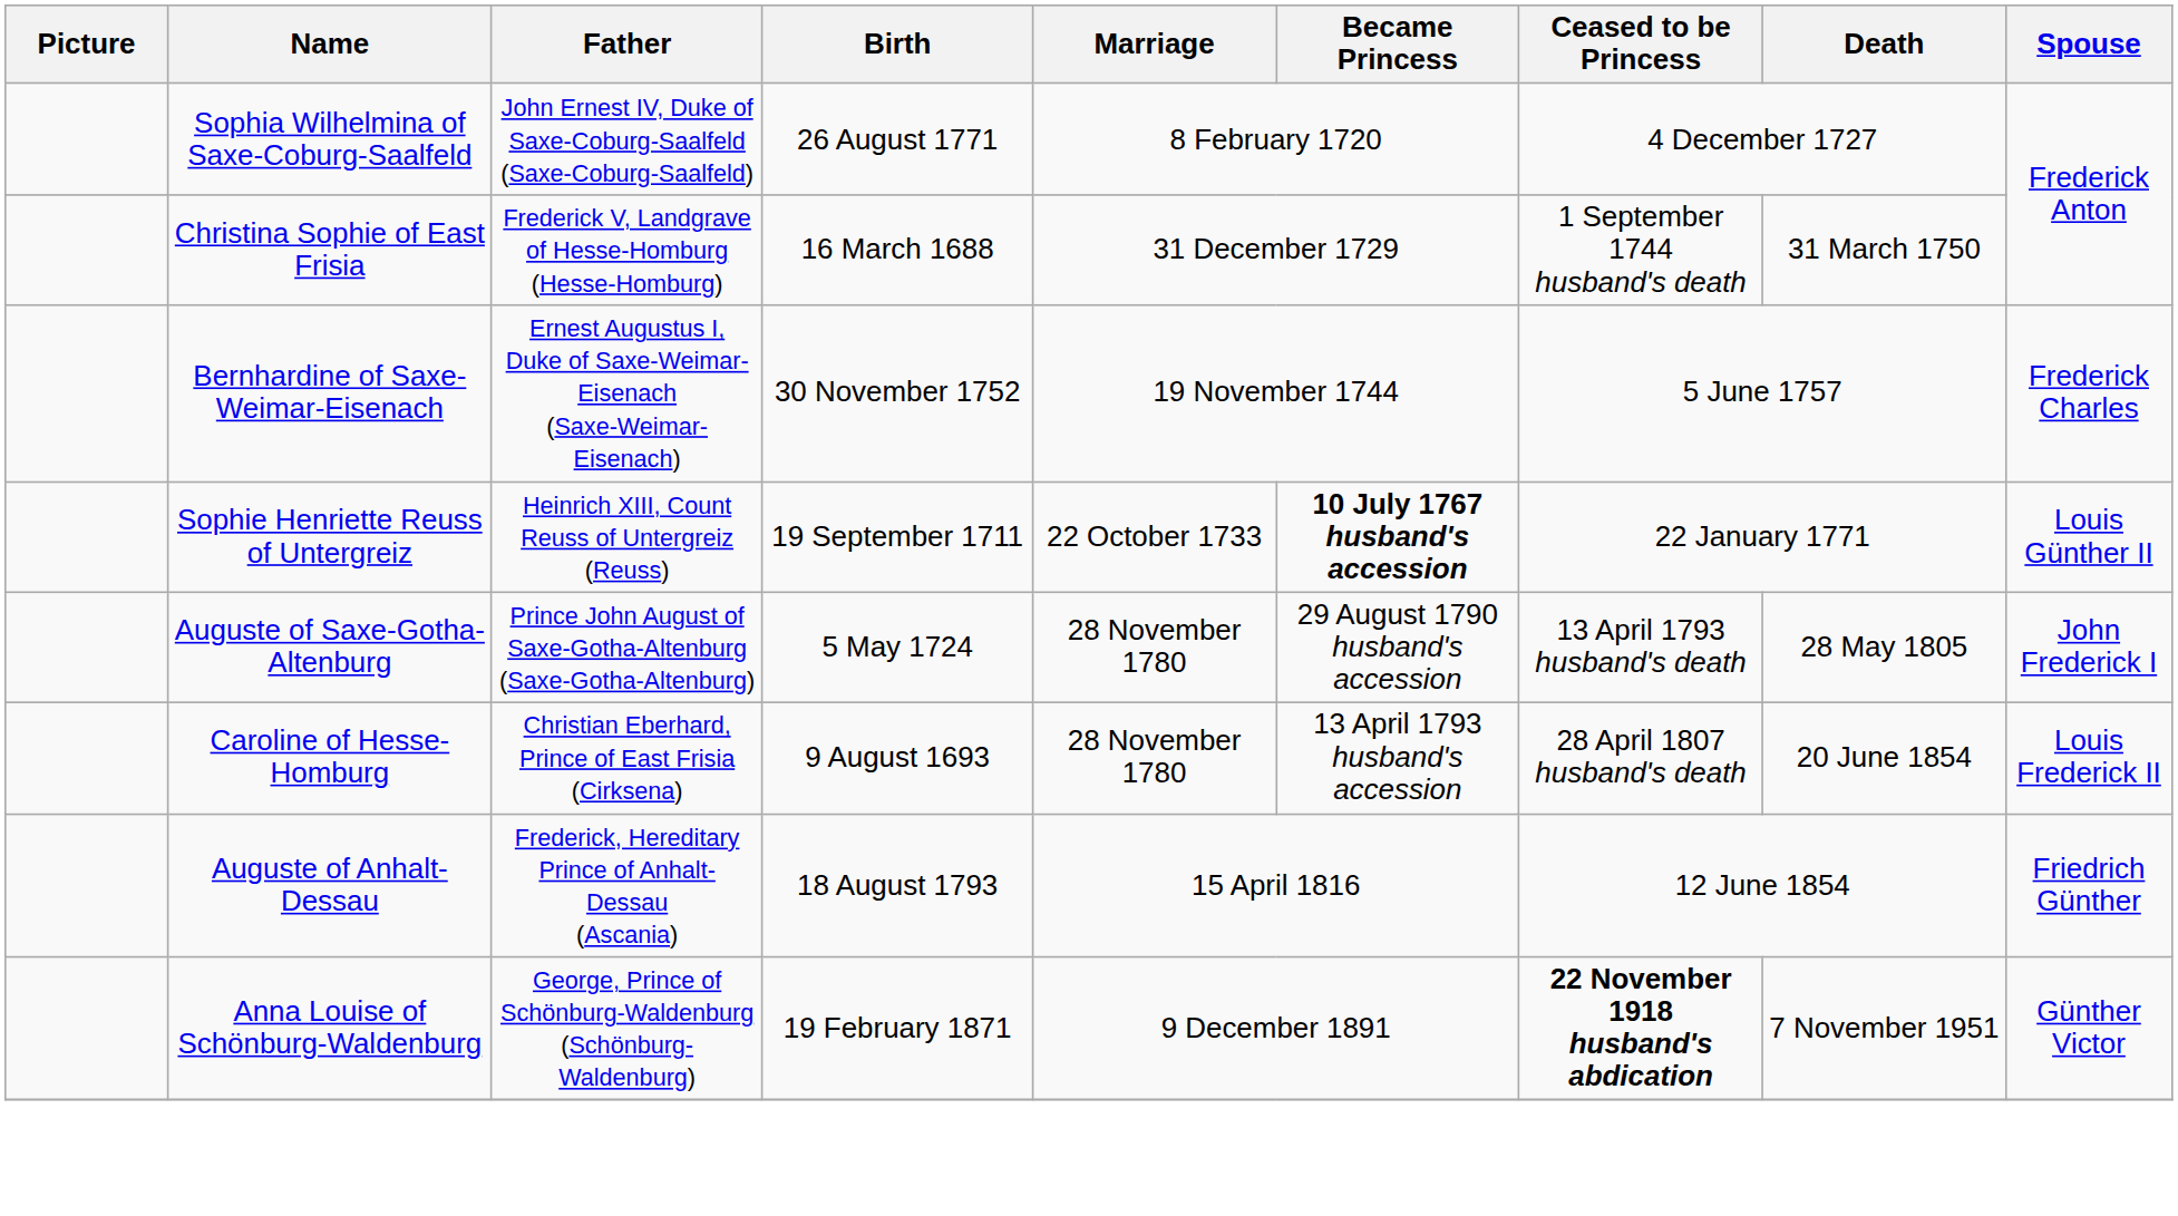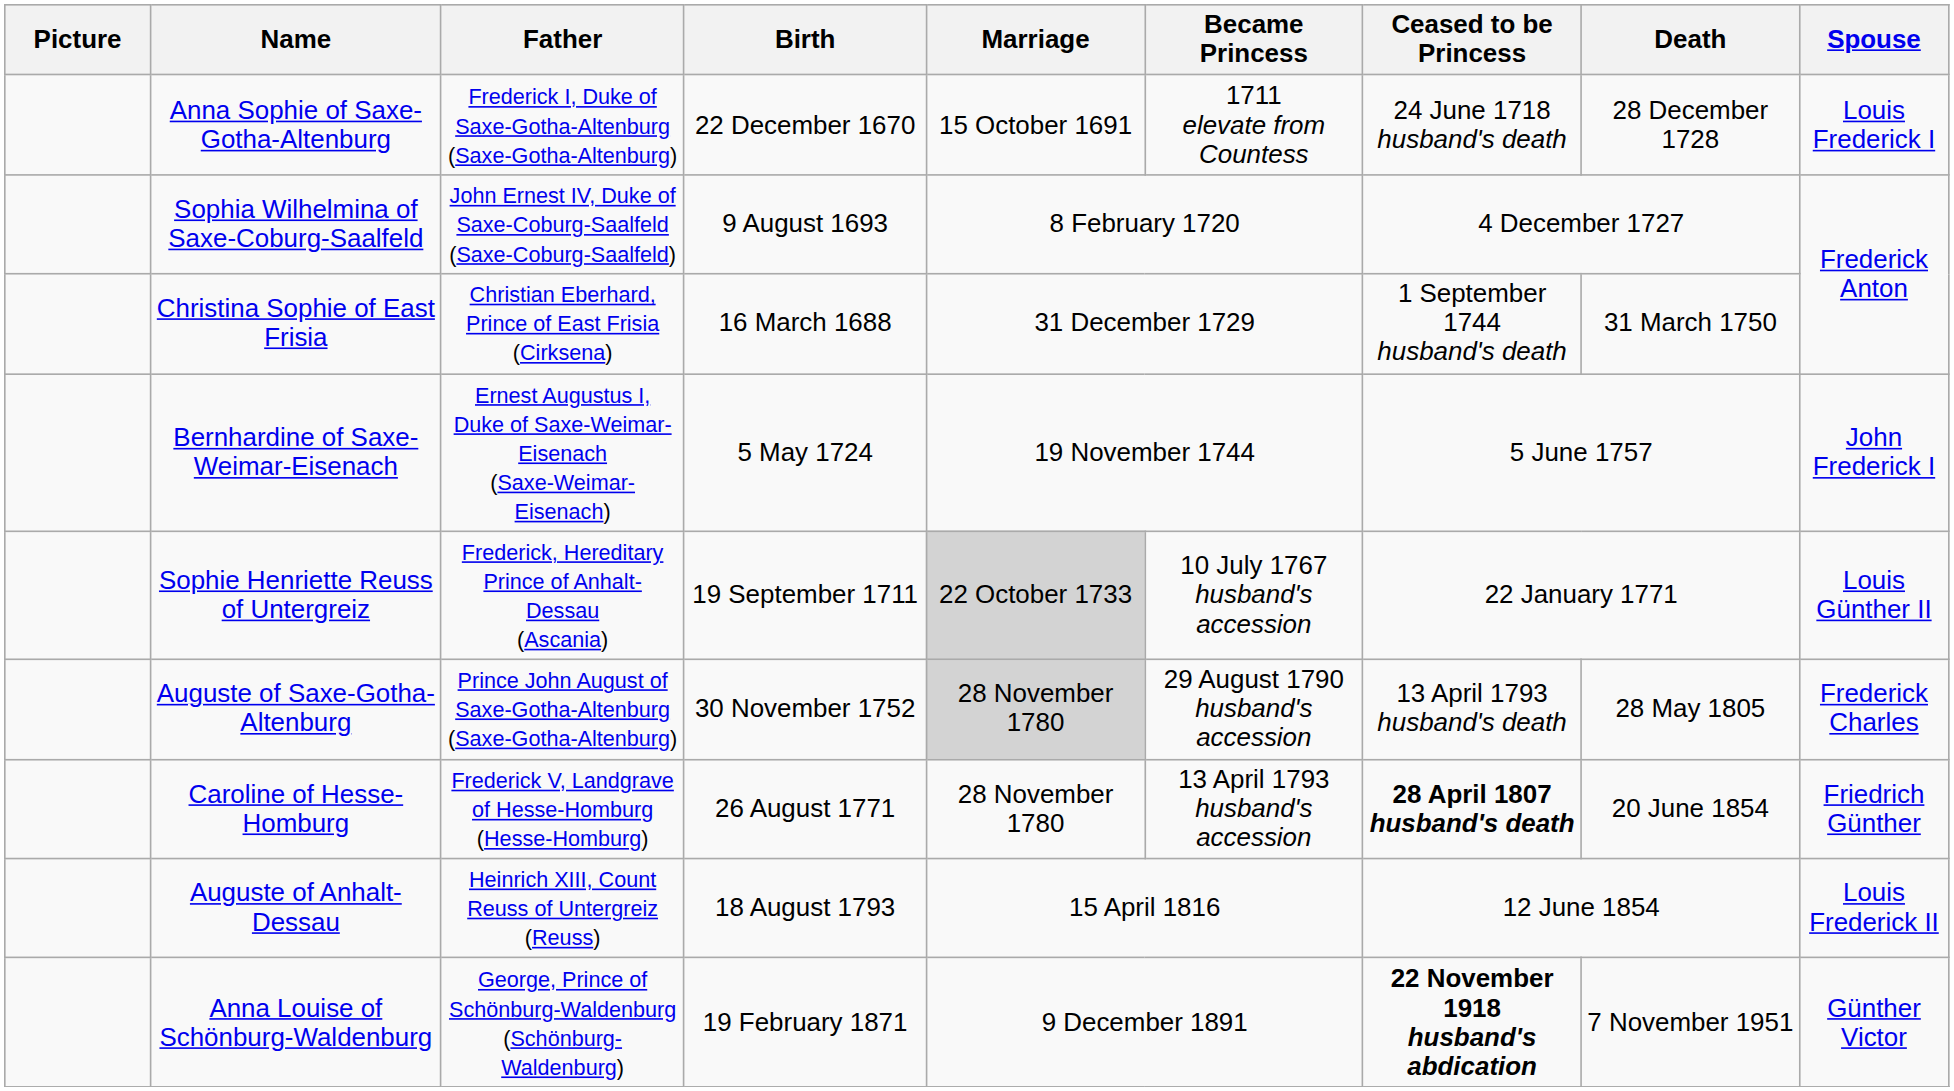+ row: Anna Sophie of Saxe-Gotha-Altenburg | Frederick I, Duke of Saxe-Gotha-Altenburg (Saxe-Gotha-Altenburg) | 22 December 1670 | 15 October 1691 | 1711 elevate from Countess | 24 June 1718 husband's death | 28 December 1728 | Louis Frederick I
Sophia Wilhelmina of Saxe-Coburg-Saalfeld | Birth: 26 August 1771 -> 9 August 1693
Christina Sophie of East Frisia | Father: Frederick V, Landgrave of Hesse-Homburg (Hesse-Homburg) -> Christian Eberhard, Prince of East Frisia (Cirksena)
Bernhardine of Saxe-Weimar-Eisenach | Birth: 30 November 1752 -> 5 May 1724
Bernhardine of Saxe-Weimar-Eisenach | Spouse: Frederick Charles -> John Frederick I
Sophie Henriette Reuss of Untergreiz | Father: Heinrich XIII, Count Reuss of Untergreiz (Reuss) -> Frederick, Hereditary Prince of Anhalt-Dessau (Ascania)
Sophie Henriette Reuss of Untergreiz | Marriage: no background -> lightgrey background
Sophie Henriette Reuss of Untergreiz | Became Princess: bold -> normal
Auguste of Saxe-Gotha-Altenburg | Birth: 5 May 1724 -> 30 November 1752
Auguste of Saxe-Gotha-Altenburg | Marriage: no background -> lightgrey background
Auguste of Saxe-Gotha-Altenburg | Spouse: John Frederick I -> Frederick Charles
Caroline of Hesse-Homburg | Father: Christian Eberhard, Prince of East Frisia (Cirksena) -> Frederick V, Landgrave of Hesse-Homburg (Hesse-Homburg)
Caroline of Hesse-Homburg | Birth: 9 August 1693 -> 26 August 1771
Caroline of Hesse-Homburg | Ceased to be Princess: normal -> bold
Caroline of Hesse-Homburg | Spouse: Louis Frederick II -> Friedrich Günther
Auguste of Anhalt-Dessau | Father: Frederick, Hereditary Prince of Anhalt-Dessau (Ascania) -> Heinrich XIII, Count Reuss of Untergreiz (Reuss)
Auguste of Anhalt-Dessau | Spouse: Friedrich Günther -> Louis Frederick II
